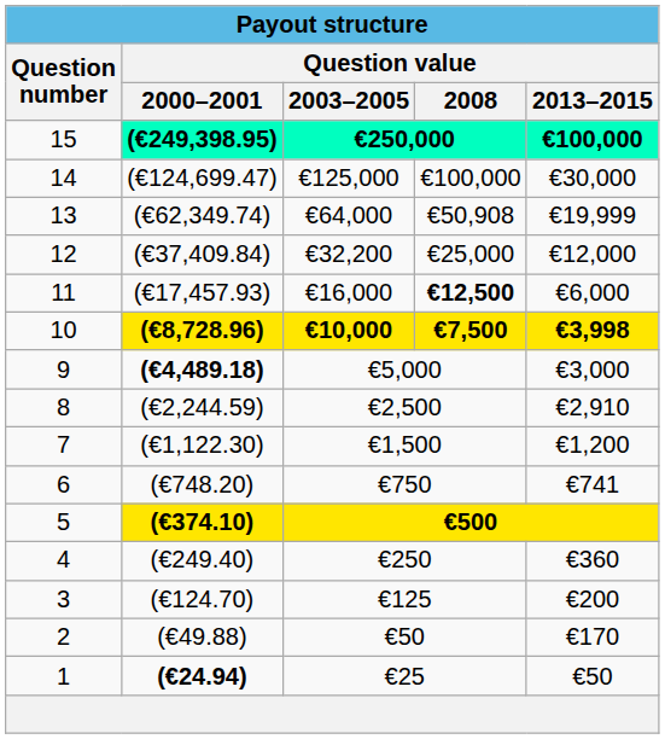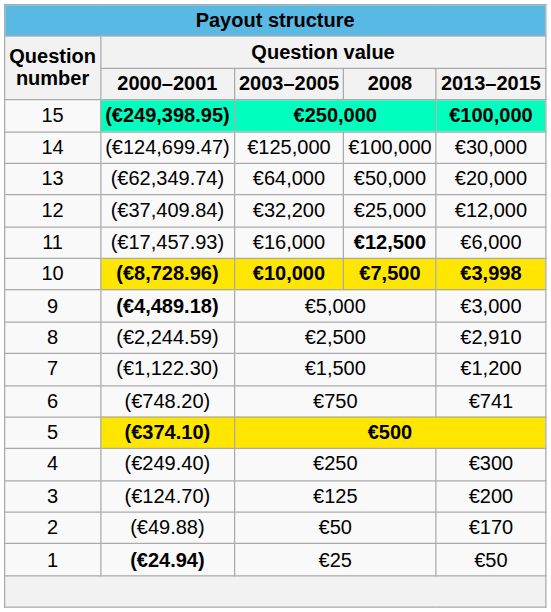13 | Question value / 2008: €50,908 -> €50,000
13 | Question value / 2013–2015: €19,999 -> €20,000
4 | Question value / 2013–2015: €360 -> €300
